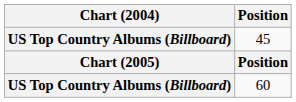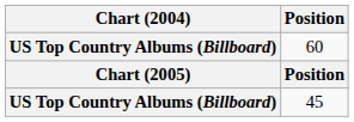rows swapped: 45 <-> 60
